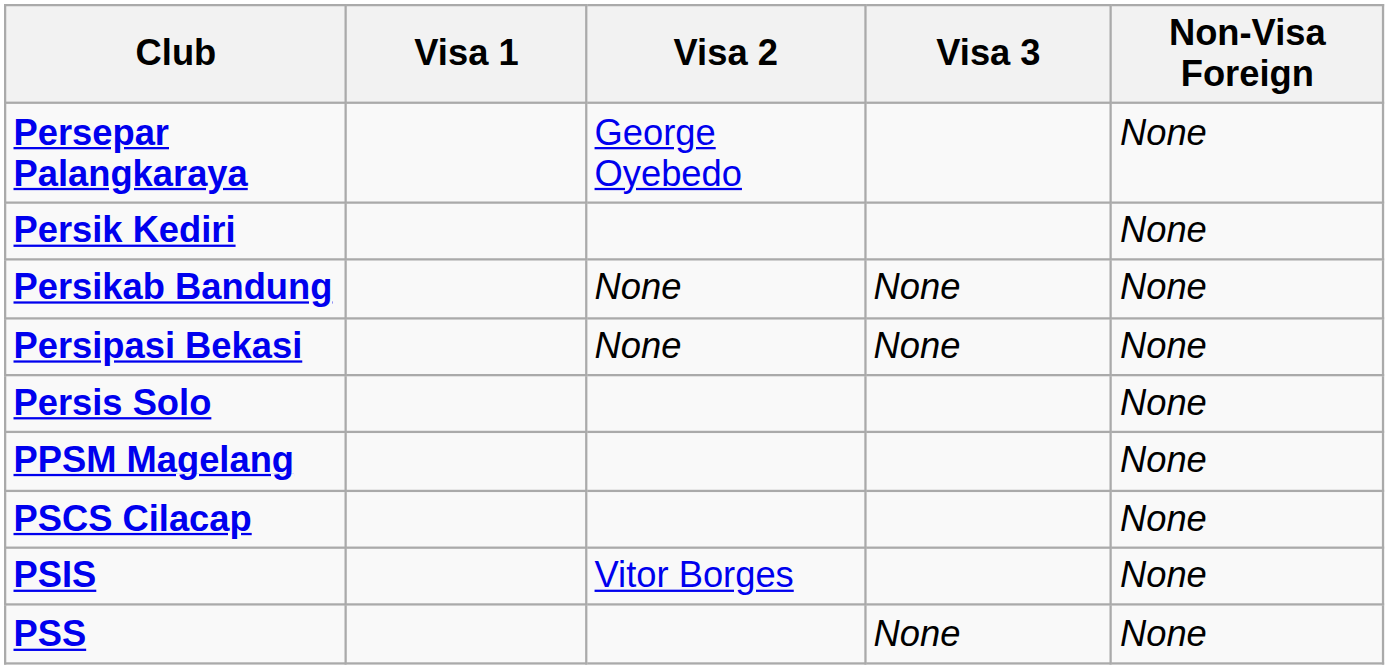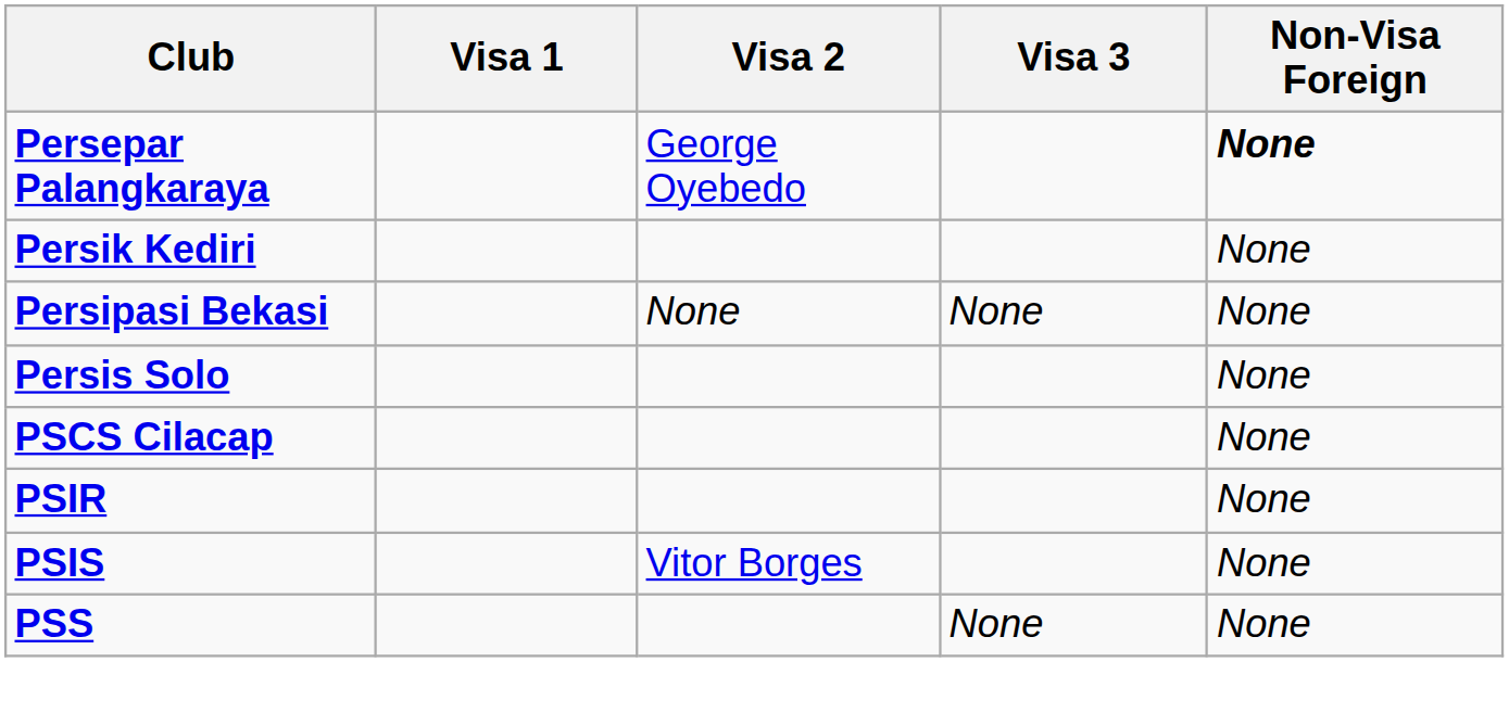Persepar Palangkaraya | Non-Visa Foreign: normal -> bold
- row: Persikab Bandung | None | None | None
- row: PPSM Magelang | None
+ row: PSIR | None
